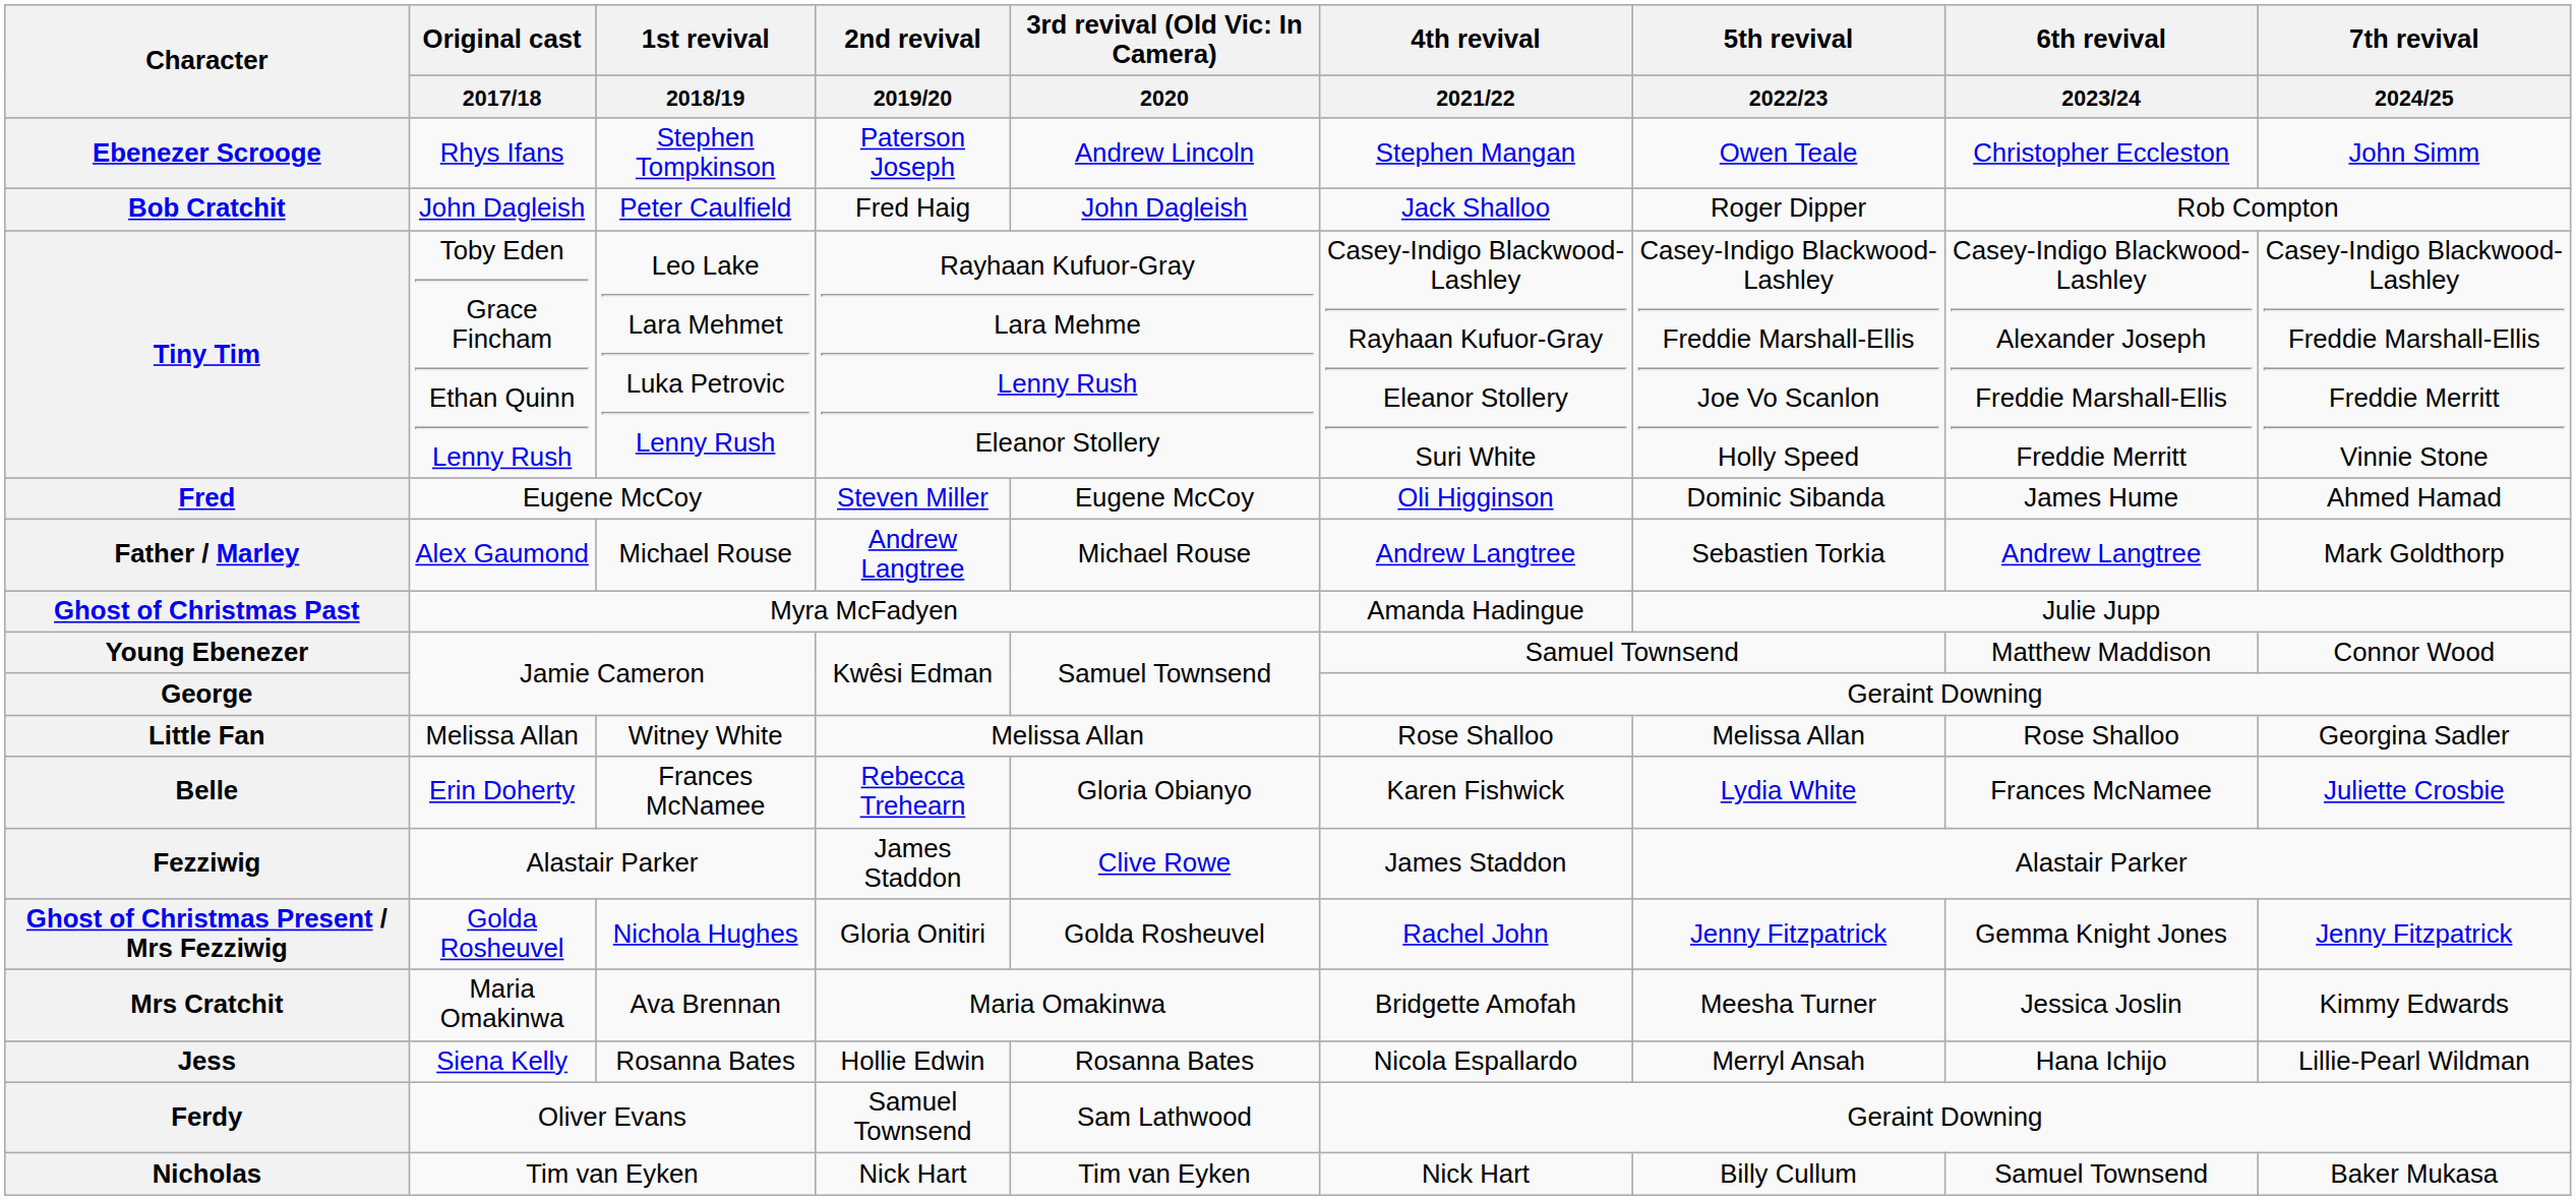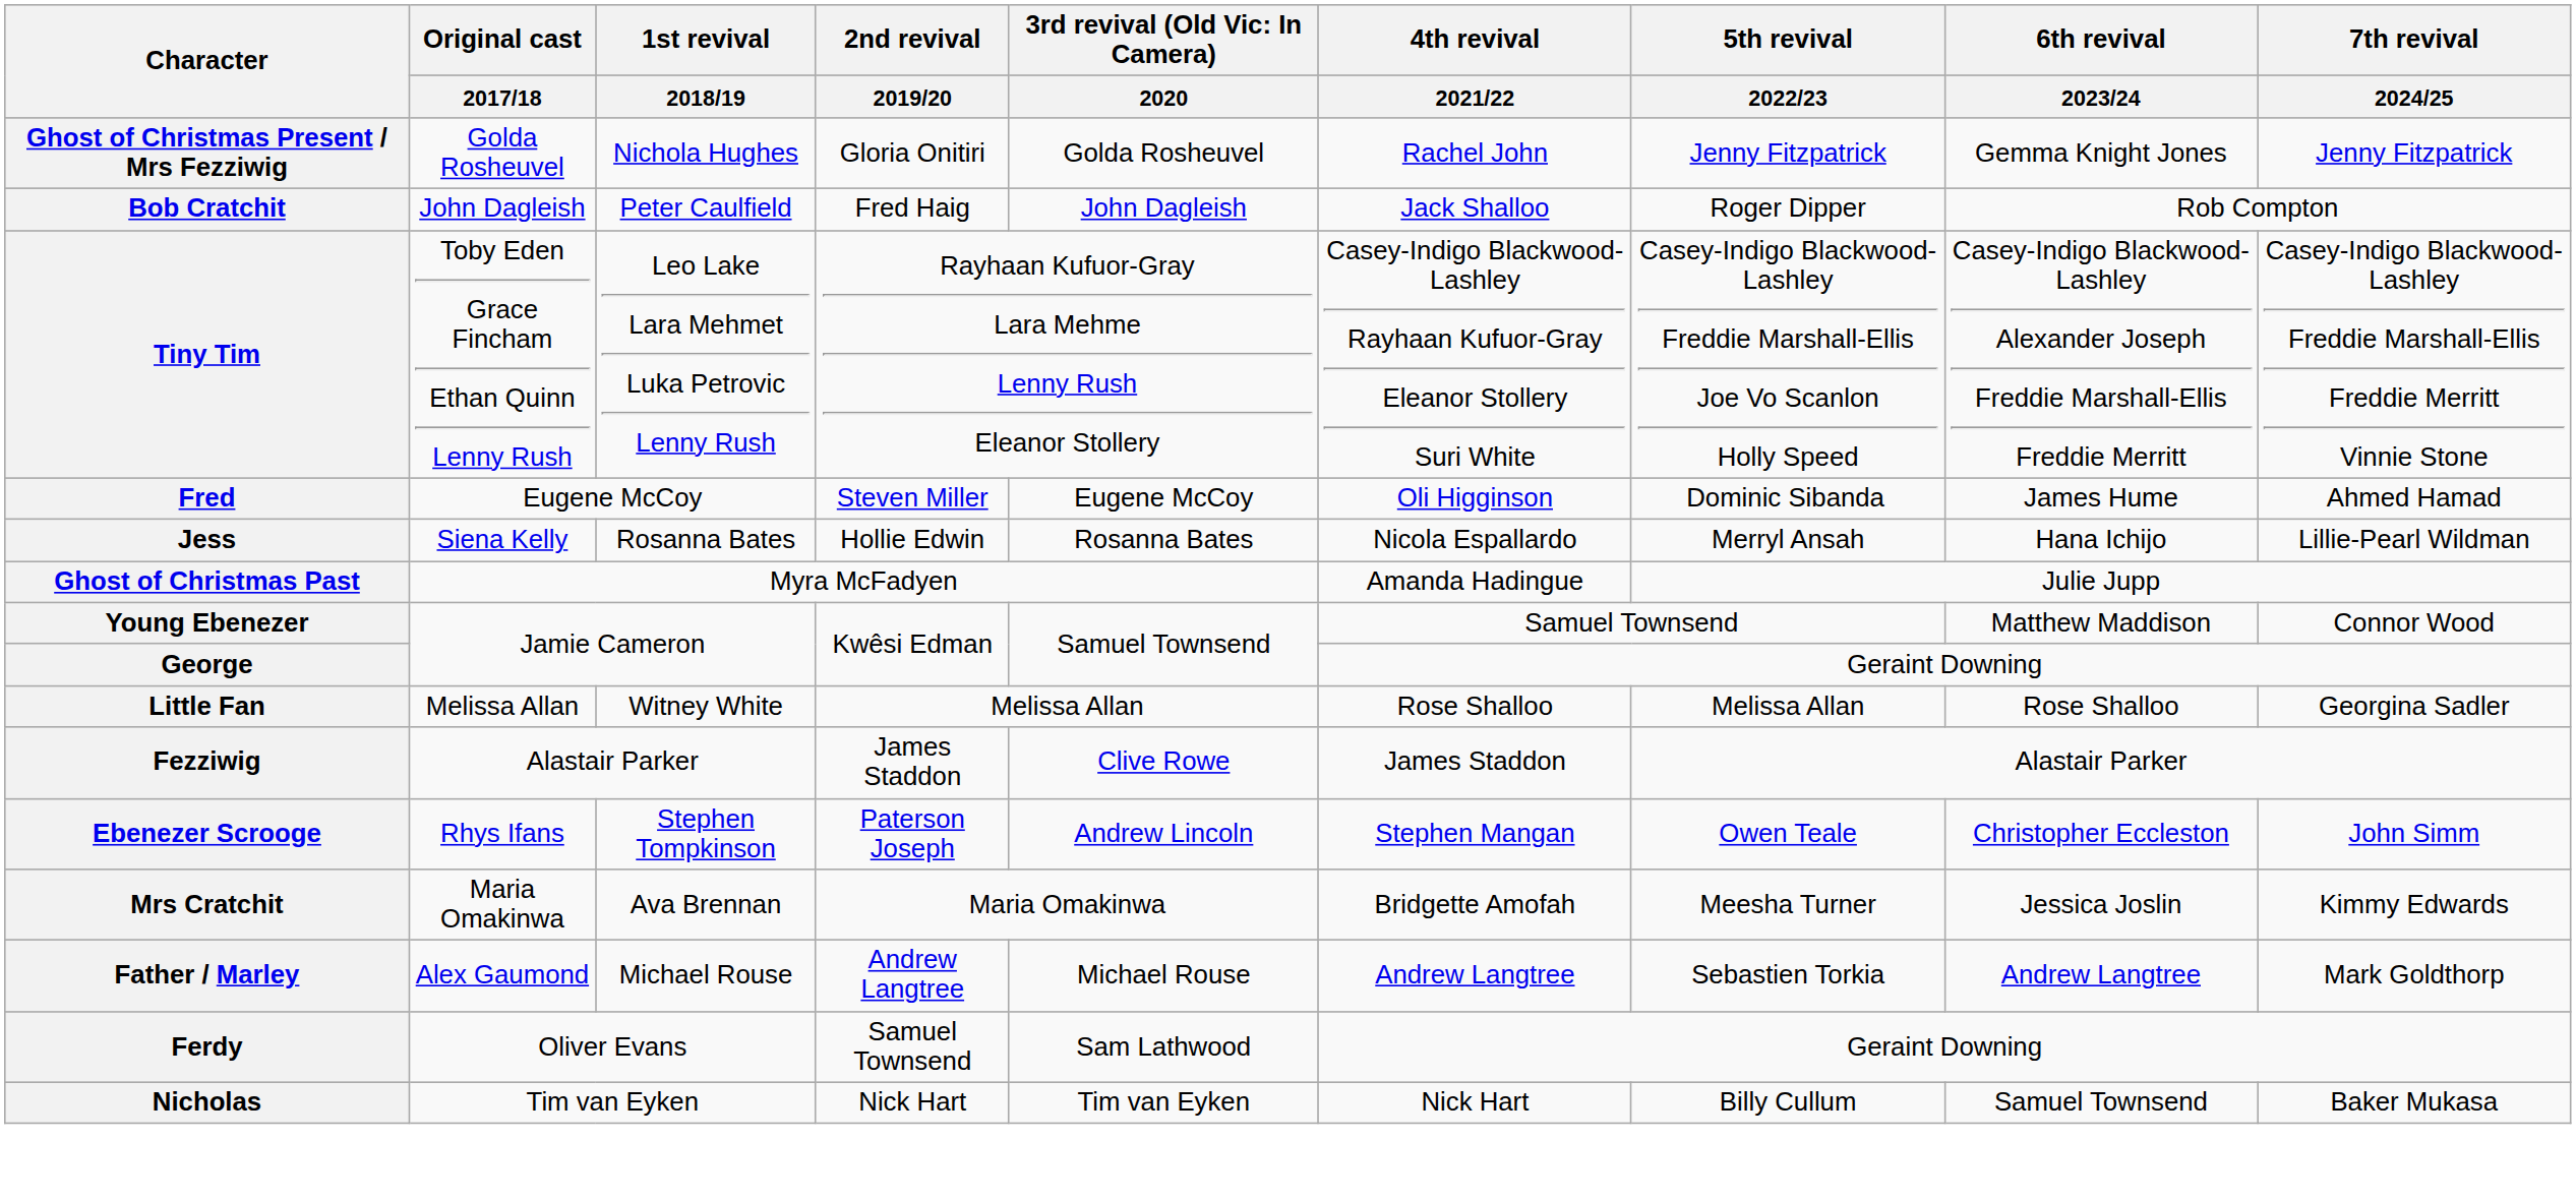rows swapped: Ebenezer Scrooge <-> Ghost of Christmas Present / Mrs Fezziwig
rows swapped: Father / Marley <-> Jess
- row: Belle | Erin Doherty | Frances McNamee | Rebecca Trehearn | Gloria Obianyo | Karen Fishwick | Lydia White | Frances McNamee | Juliette Crosbie
